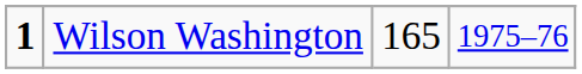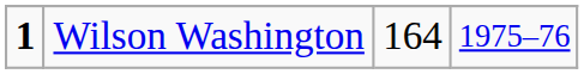Wilson Washington | column 3: 165 -> 164
